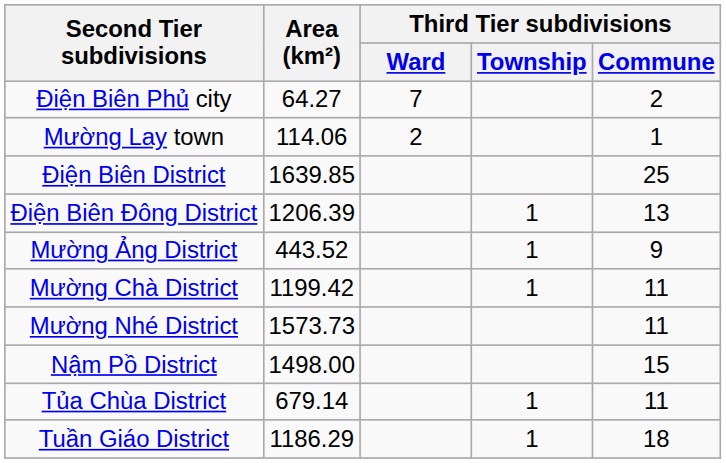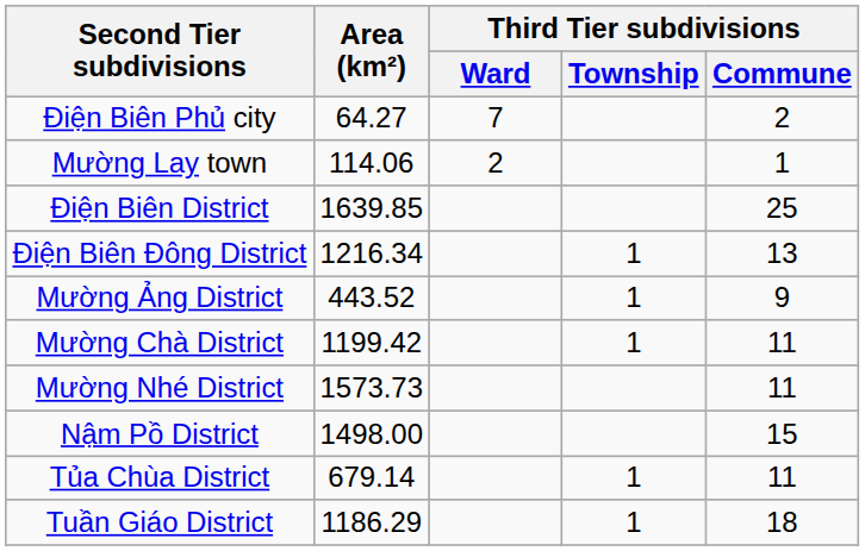Điện Biên Đông District | Area (km²): 1206.39 -> 1216.34
